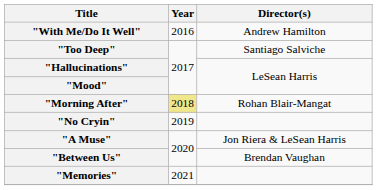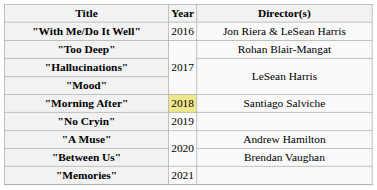"With Me/Do It Well" | Director(s): Andrew Hamilton -> Jon Riera & LeSean Harris
"Too Deep" | Director(s): Santiago Salviche -> Rohan Blair-Mangat
"Morning After" | Director(s): Rohan Blair-Mangat -> Santiago Salviche
"A Muse" | Director(s): Jon Riera & LeSean Harris -> Andrew Hamilton
